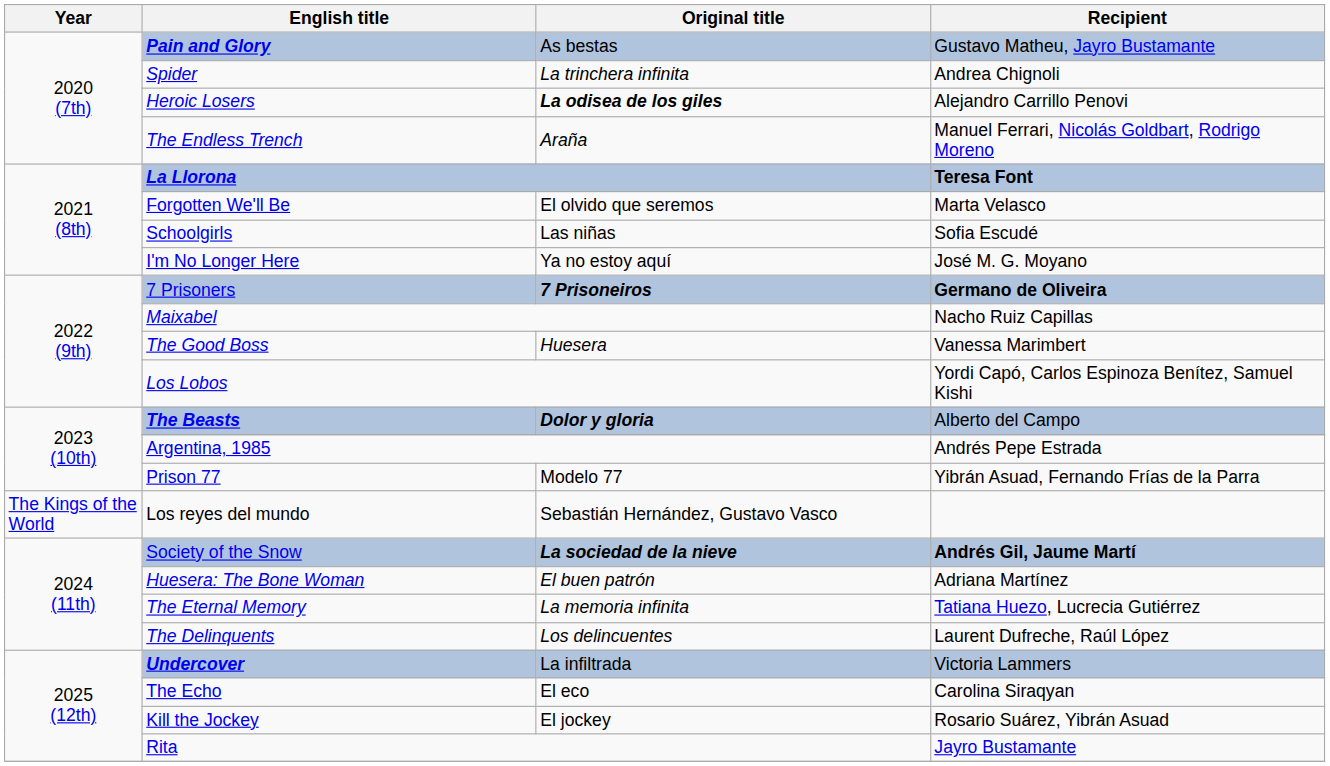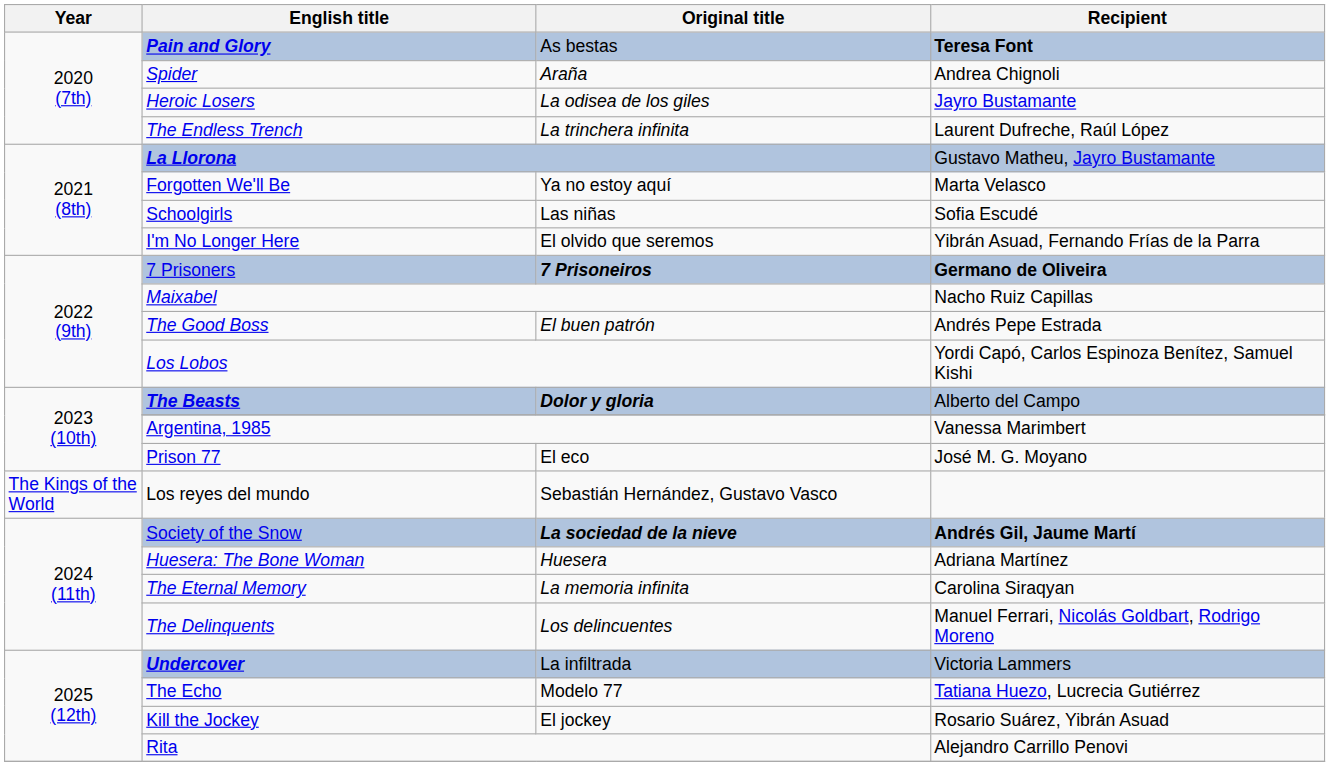Pain and Glory | Recipient: Gustavo Matheu, Jayro Bustamante -> Teresa Font
Spider | Original title: La trinchera infinita -> Araña
Heroic Losers | Original title: bold -> normal
Heroic Losers | Recipient: Alejandro Carrillo Penovi -> Jayro Bustamante
The Endless Trench | Original title: Araña -> La trinchera infinita
The Endless Trench | Recipient: Manuel Ferrari, Nicolás Goldbart, Rodrigo Moreno -> Laurent Dufreche, Raúl López
La Llorona | Recipient: Teresa Font -> Gustavo Matheu, Jayro Bustamante
Forgotten We'll Be | Original title: El olvido que seremos -> Ya no estoy aquí
I'm No Longer Here | Original title: Ya no estoy aquí -> El olvido que seremos
I'm No Longer Here | Recipient: José M. G. Moyano -> Yibrán Asuad, Fernando Frías de la Parra
The Good Boss | Original title: Huesera -> El buen patrón
The Good Boss | Recipient: Vanessa Marimbert -> Andrés Pepe Estrada
Argentina, 1985 | Recipient: Andrés Pepe Estrada -> Vanessa Marimbert
Prison 77 | Original title: Modelo 77 -> El eco
Prison 77 | Recipient: Yibrán Asuad, Fernando Frías de la Parra -> José M. G. Moyano
Huesera: The Bone Woman | Original title: El buen patrón -> Huesera
The Eternal Memory | Recipient: Tatiana Huezo, Lucrecia Gutiérrez -> Carolina Siraqyan
The Delinquents | Recipient: Laurent Dufreche, Raúl López -> Manuel Ferrari, Nicolás Goldbart, Rodrigo Moreno
The Echo | Original title: El eco -> Modelo 77
The Echo | Recipient: Carolina Siraqyan -> Tatiana Huezo, Lucrecia Gutiérrez
Rita | Recipient: Jayro Bustamante -> Alejandro Carrillo Penovi
